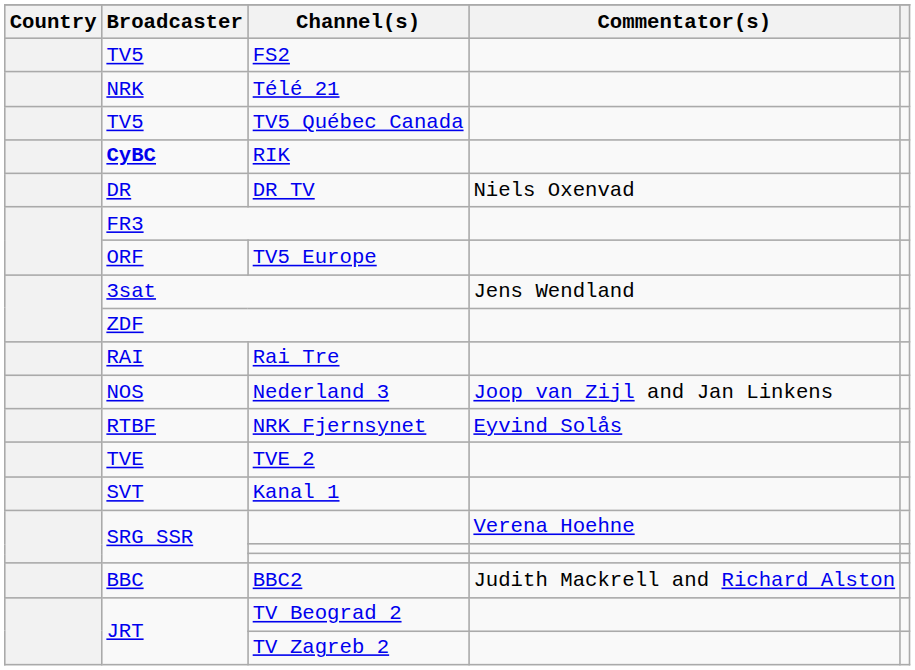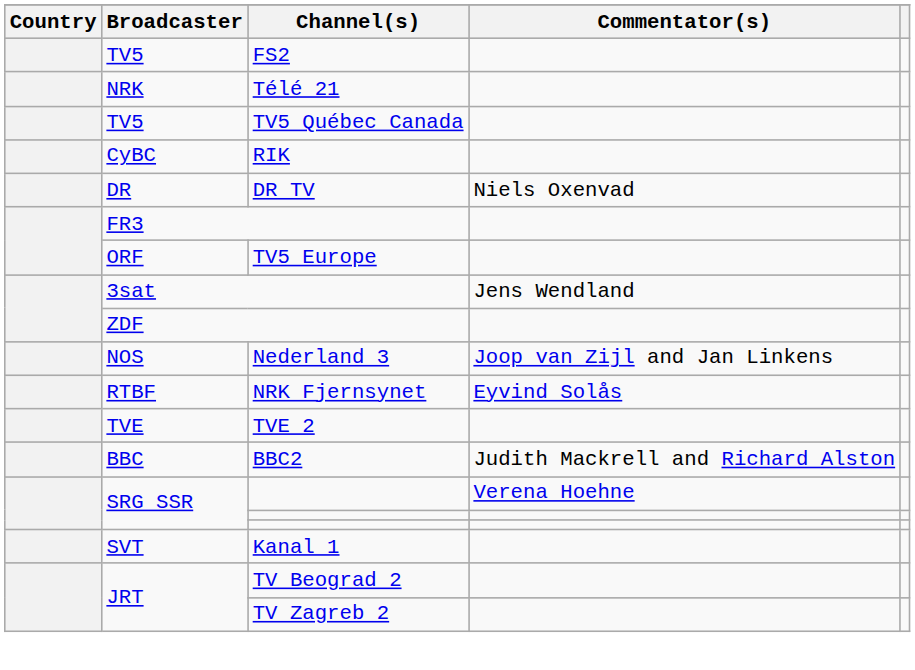RIK | Broadcaster: bold -> normal
- row: RAI | Rai Tre
rows swapped: Kanal 1 <-> BBC2
